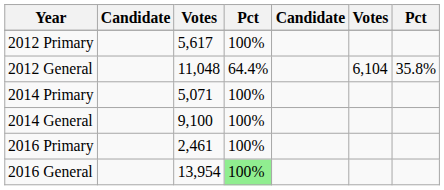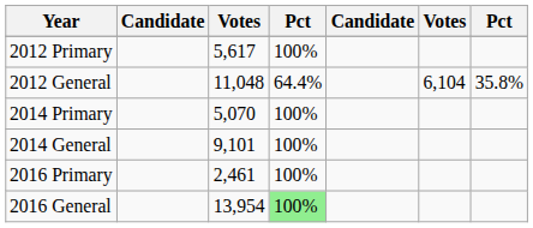2014 Primary | column 3: 5,071 -> 5,070
2014 General | column 3: 9,100 -> 9,101
